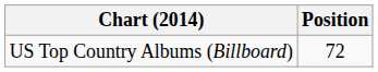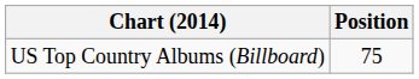US Top Country Albums (Billboard) | Position: 72 -> 75
